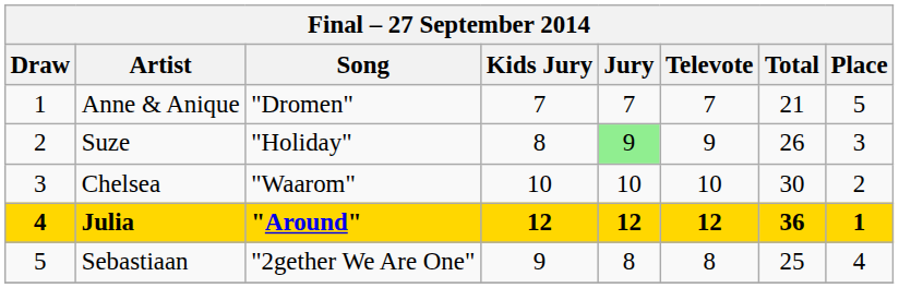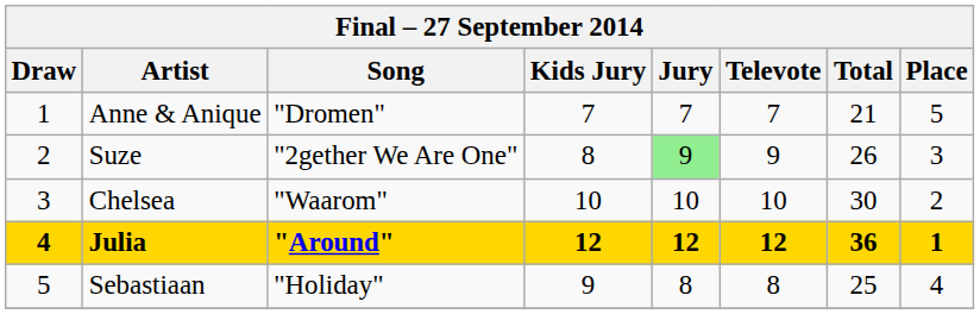Suze | Song: "Holiday" -> "2gether We Are One"
Sebastiaan | Song: "2gether We Are One" -> "Holiday"
